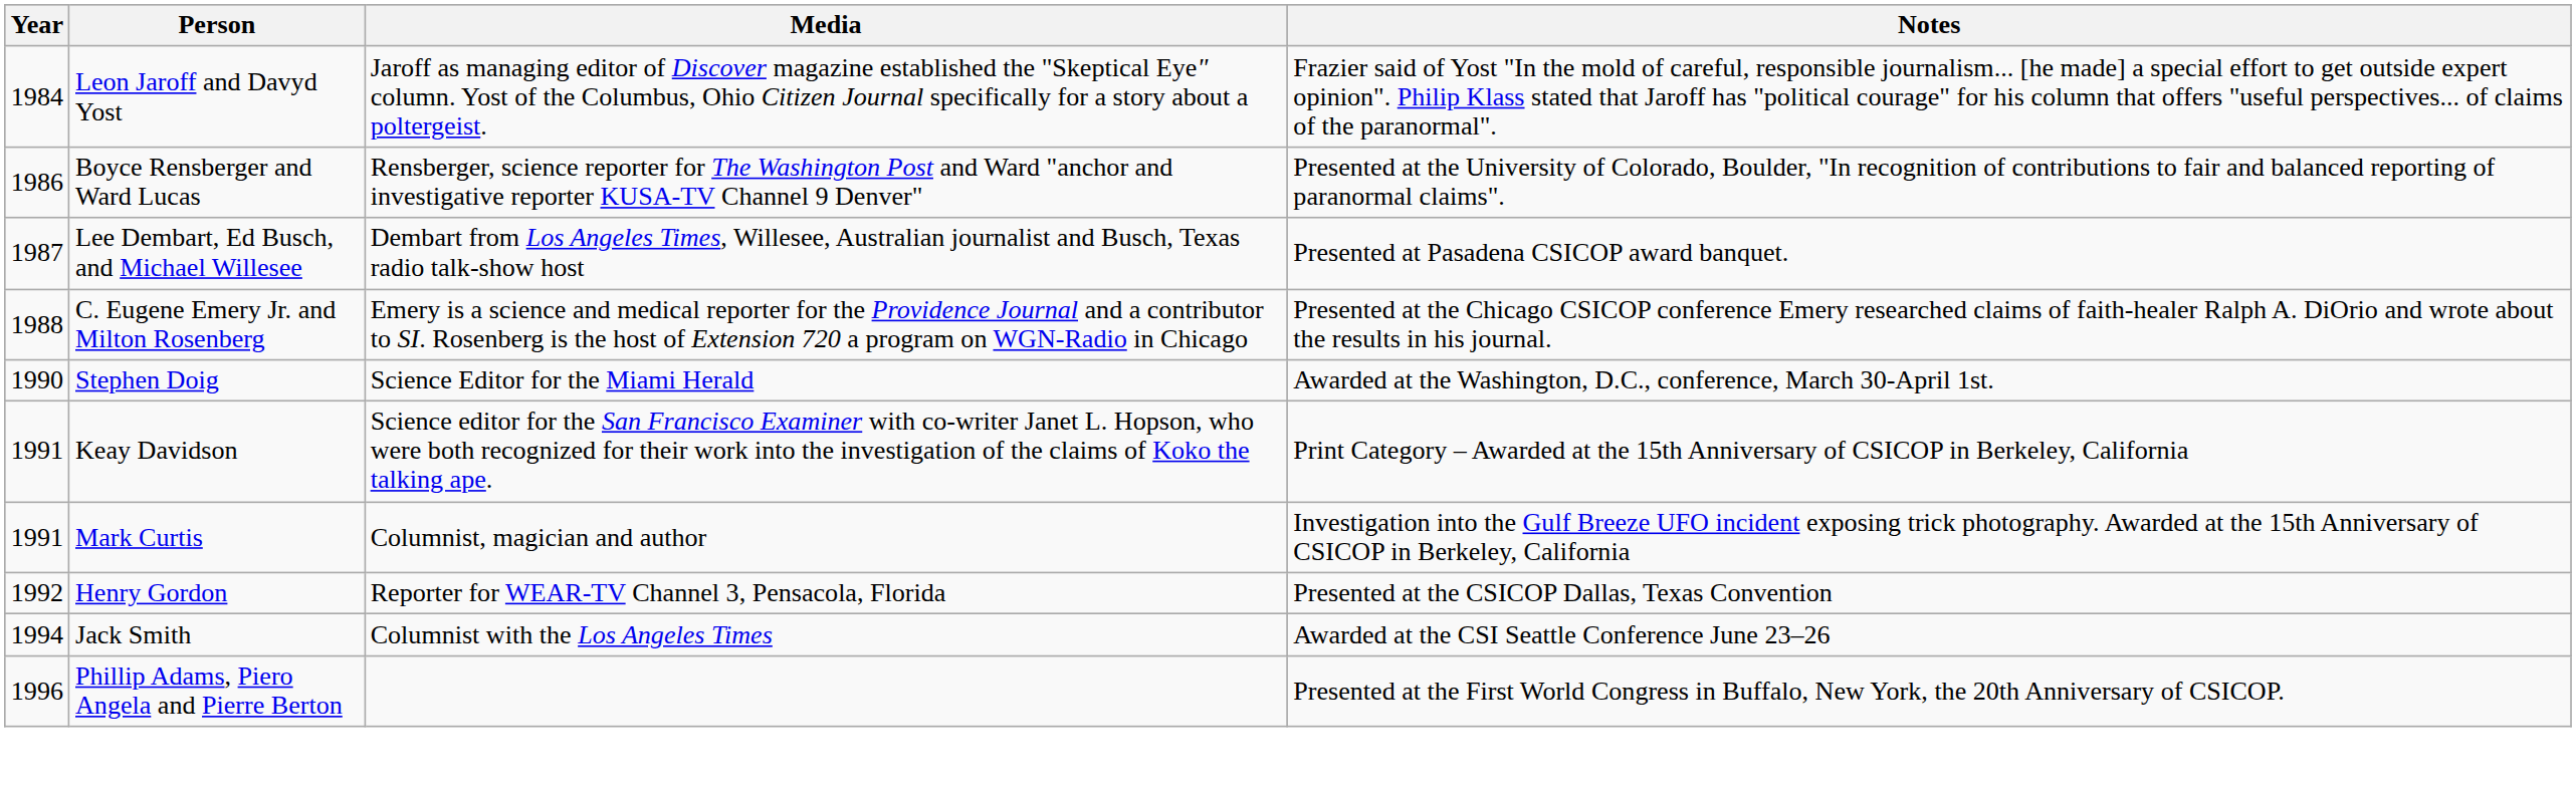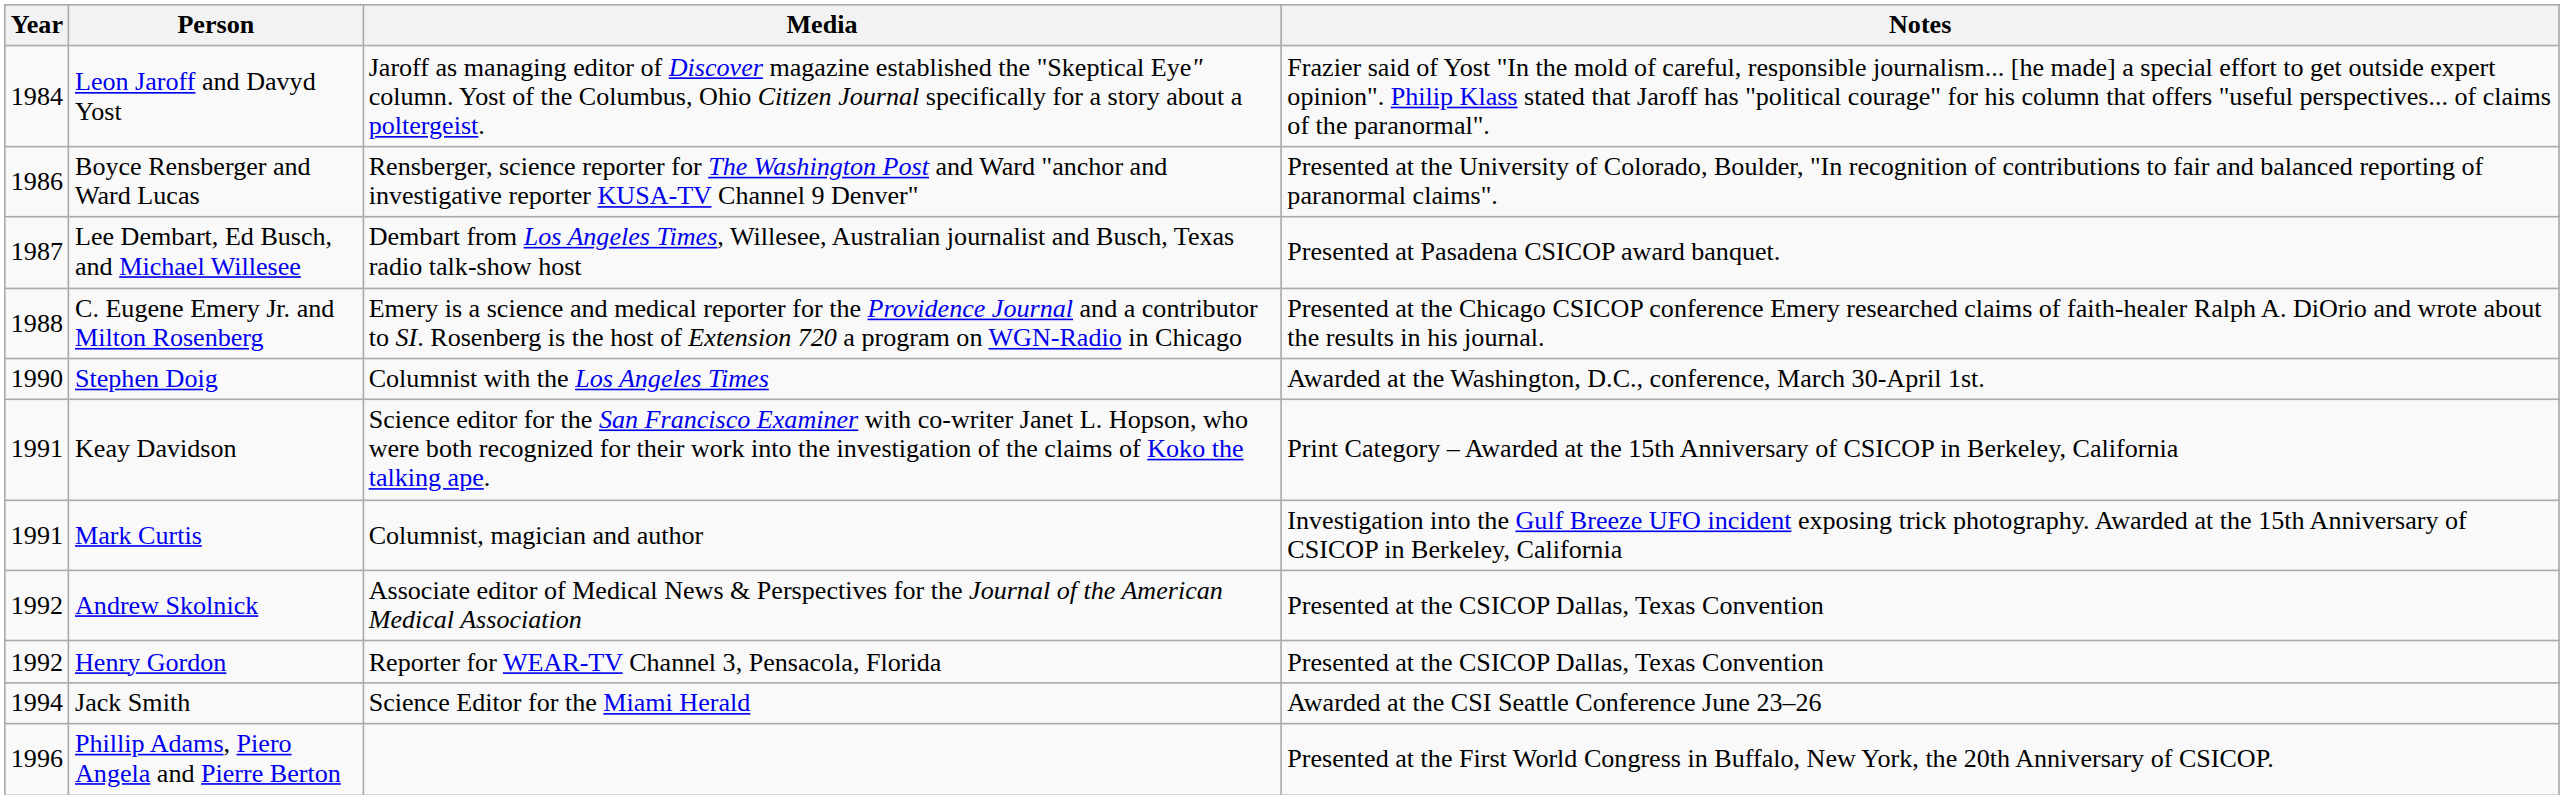Stephen Doig | Media: Science Editor for the Miami Herald -> Columnist with the Los Angeles Times
+ row: 1992 | Andrew Skolnick | Associate editor of Medical News & Perspectives for the Journal of the American Medical Association | Presented at the CSICOP Dallas, Texas Convention
Jack Smith | Media: Columnist with the Los Angeles Times -> Science Editor for the Miami Herald
